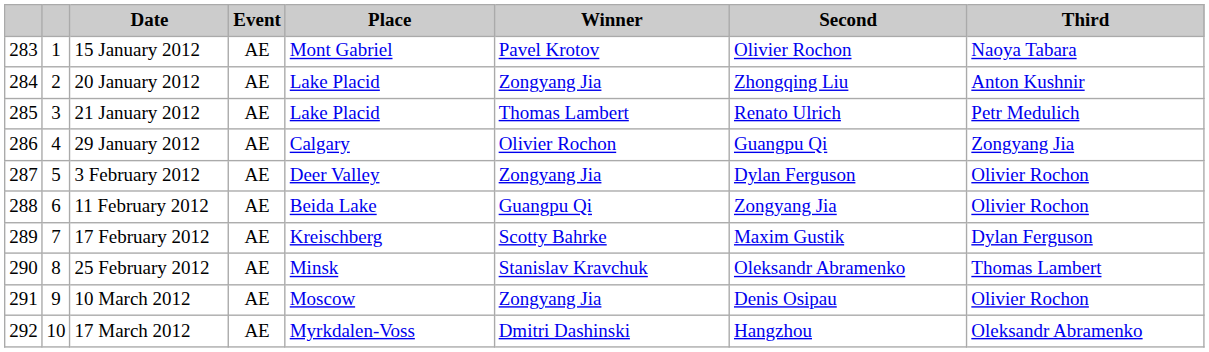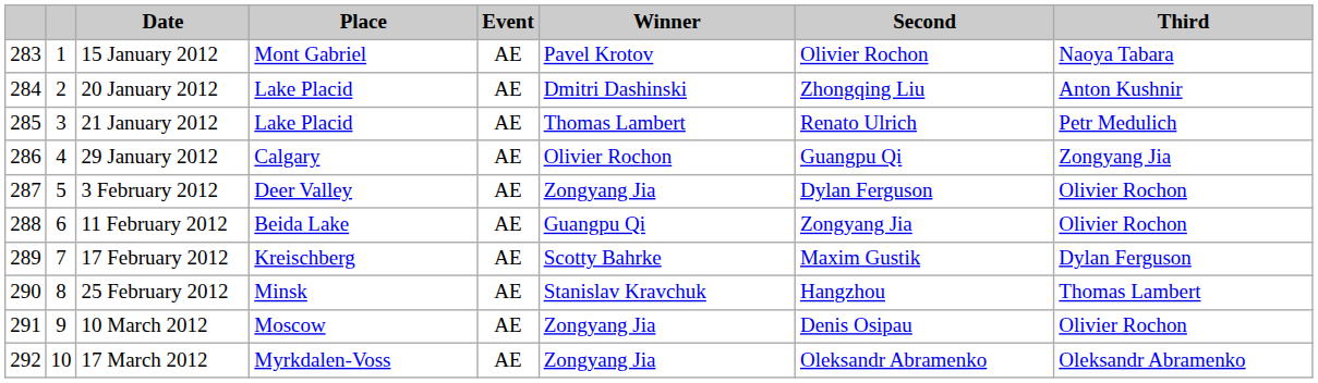columns swapped: Place <-> Event
20 January 2012 | Winner: Zongyang Jia -> Dmitri Dashinski
25 February 2012 | Second: Oleksandr Abramenko -> Hangzhou
17 March 2012 | Winner: Dmitri Dashinski -> Zongyang Jia
17 March 2012 | Second: Hangzhou -> Oleksandr Abramenko
